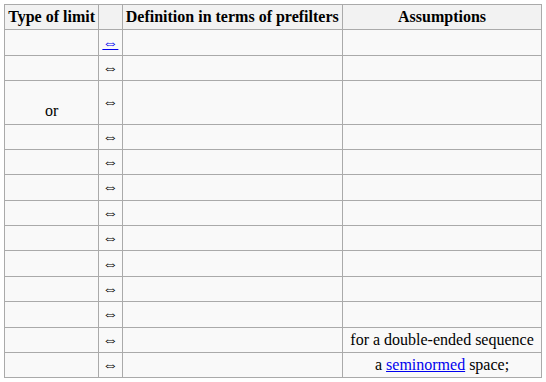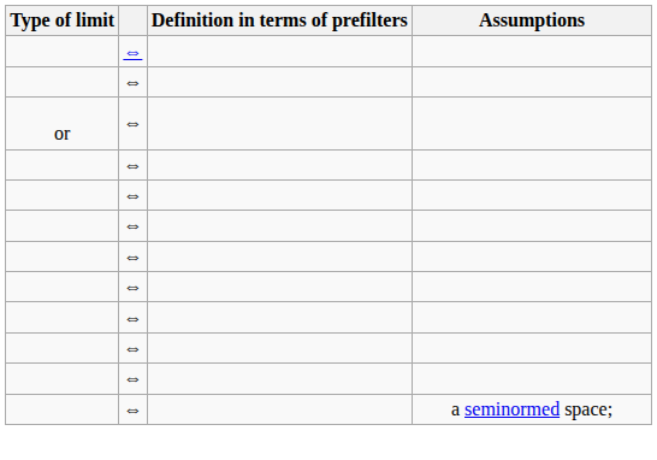- row: ⇔ | for a double-ended sequence
